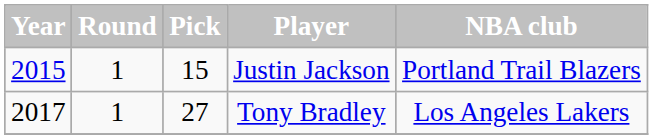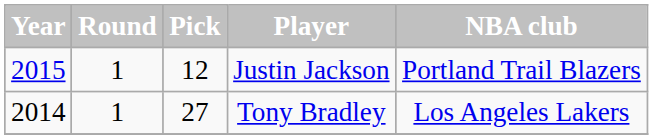Justin Jackson | Pick: 15 -> 12
Tony Bradley | Year: 2017 -> 2014
